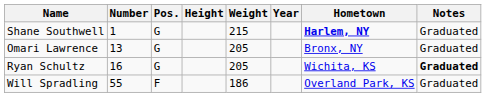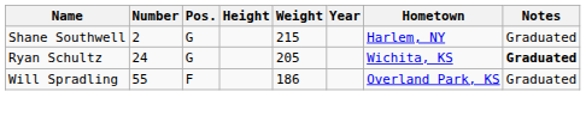Shane Southwell | Number: 1 -> 2
Shane Southwell | Hometown: bold -> normal
- row: Omari Lawrence | 13 | G | 205 | Bronx, NY | Graduated
Ryan Schultz | Number: 16 -> 24
